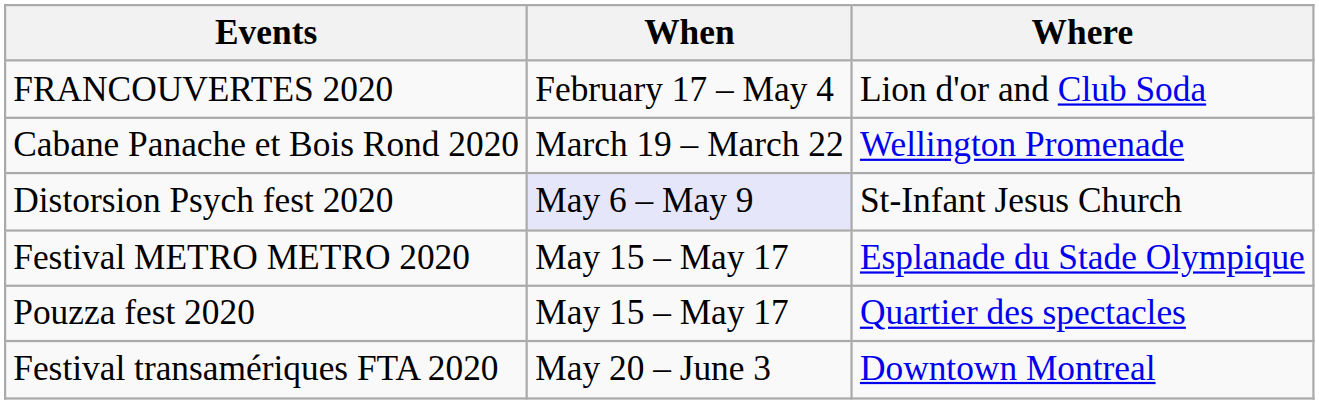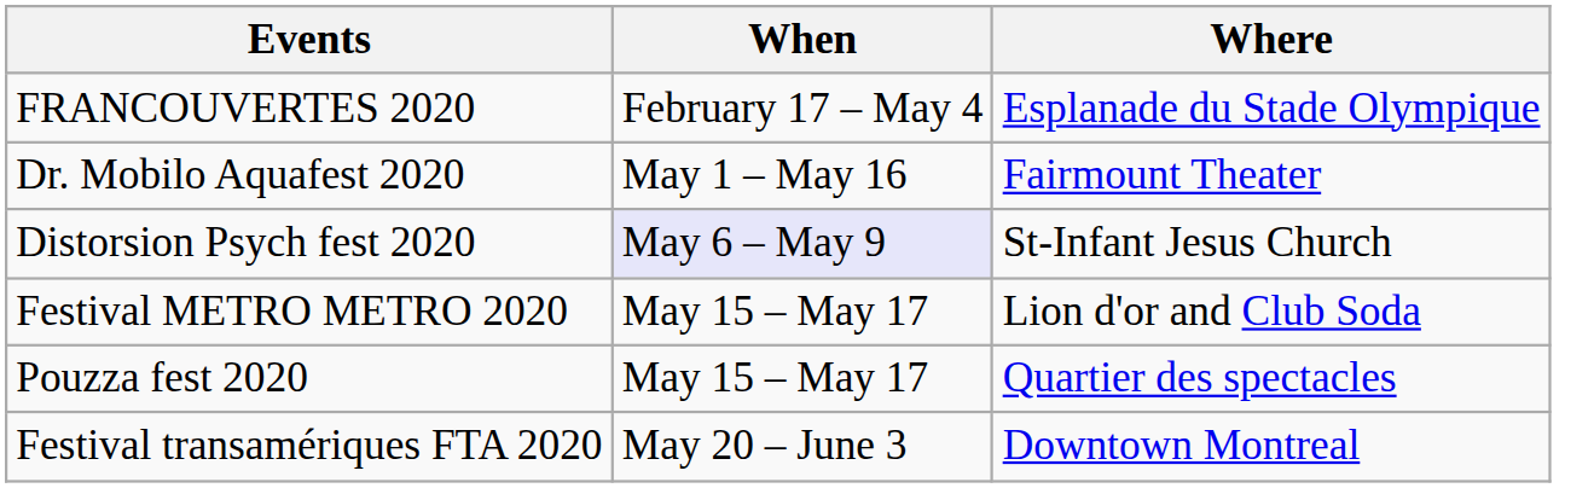FRANCOUVERTES 2020 | Where: Lion d'or and Club Soda -> Esplanade du Stade Olympique
- row: Cabane Panache et Bois Rond 2020 | March 19 – March 22 | Wellington Promenade
+ row: Dr. Mobilo Aquafest 2020 | May 1 – May 16 | Fairmount Theater
Festival METRO METRO 2020 | Where: Esplanade du Stade Olympique -> Lion d'or and Club Soda
